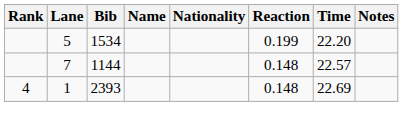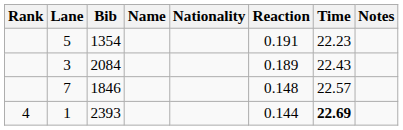5 | Bib: 1534 -> 1354
5 | Reaction: 0.199 -> 0.191
5 | Time: 22.20 -> 22.23
+ row: 3 | 2084 | 0.189 | 22.43
7 | Bib: 1144 -> 1846
1 | Reaction: 0.148 -> 0.144
1 | Time: normal -> bold
